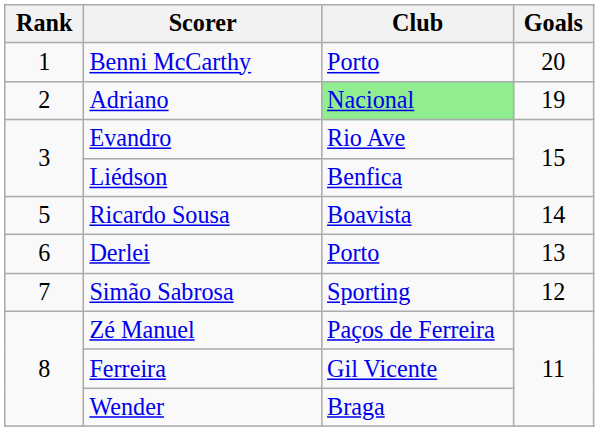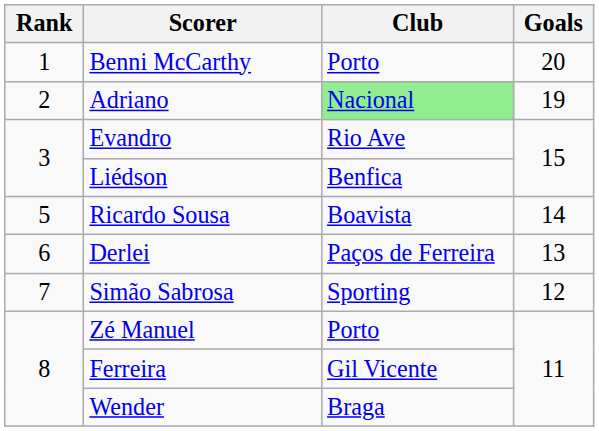Derlei | Club: Porto -> Paços de Ferreira
Zé Manuel | Club: Paços de Ferreira -> Porto
